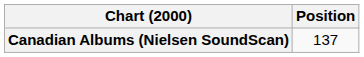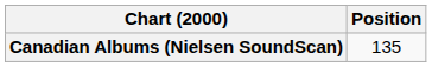Canadian Albums (Nielsen SoundScan) | Position: 137 -> 135
